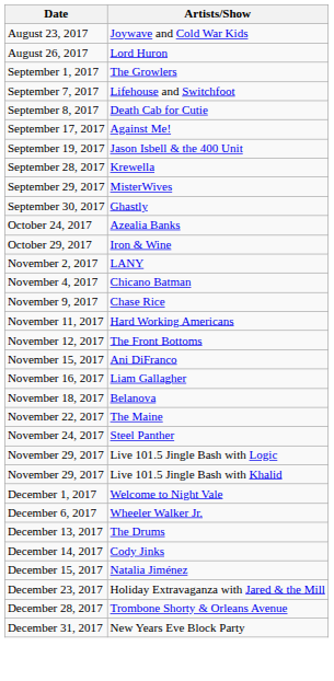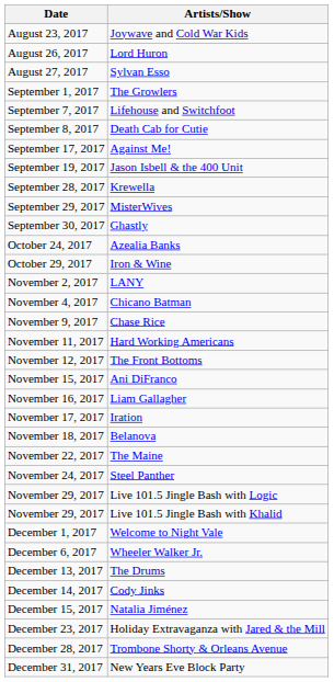+ row: August 27, 2017 | Sylvan Esso
+ row: November 17, 2017 | Iration
